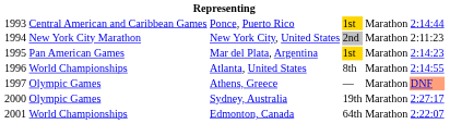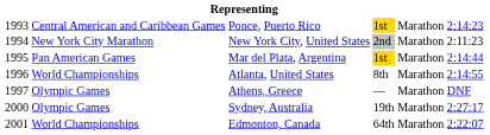Ponce, Puerto Rico | column 6: 2:14:44 -> 2:14:23
Mar del Plata, Argentina | column 6: 2:14:23 -> 2:14:44
Athens, Greece | column 6: lightsalmon background -> no background
